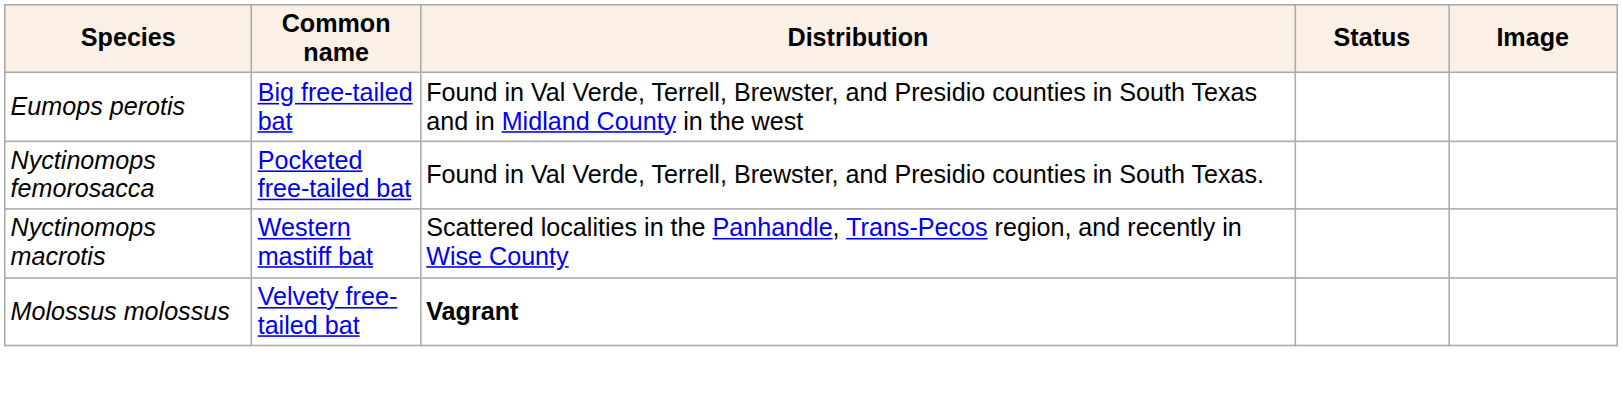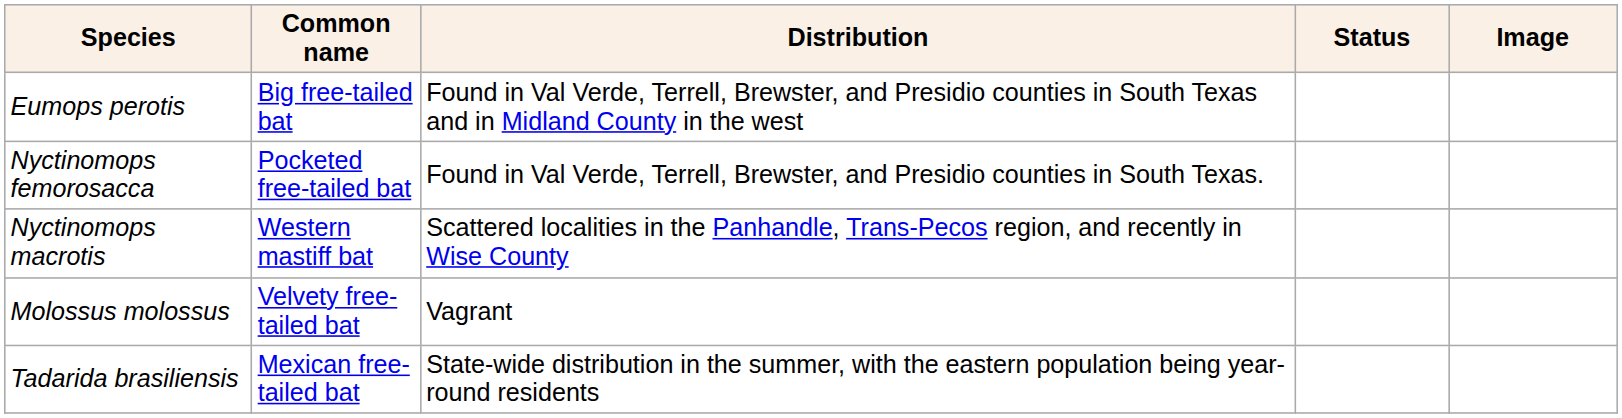Molossus molossus | Distribution: bold -> normal
+ row: Tadarida brasiliensis | Mexican free-tailed bat | State-wide distribution in the summer, with the eastern population being year-round residents
